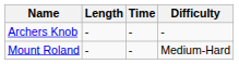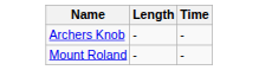- column: Difficulty | - | Medium-Hard
